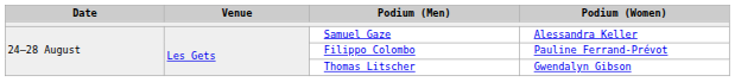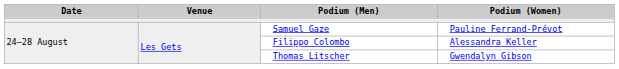Samuel Gaze | Podium (Women): Alessandra Keller -> Pauline Ferrand-Prévot
Filippo Colombo | Podium (Women): Pauline Ferrand-Prévot -> Alessandra Keller
